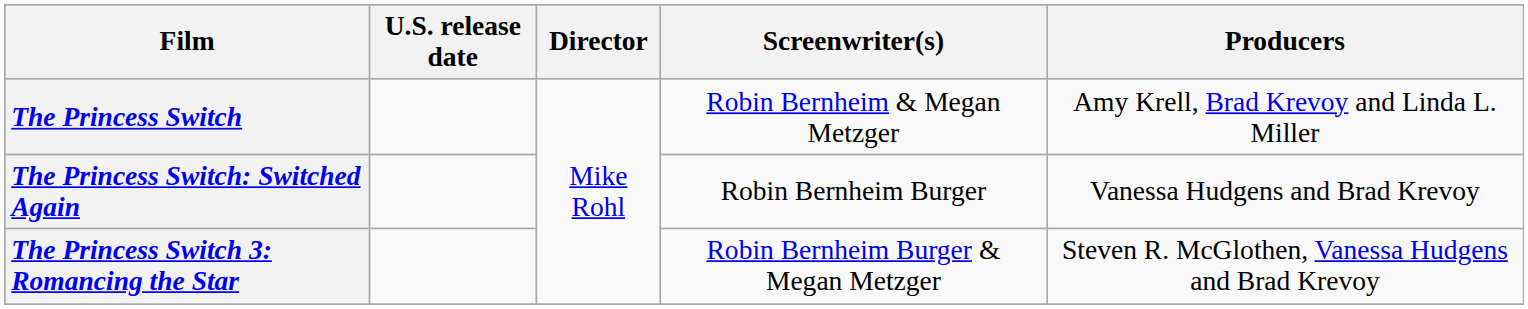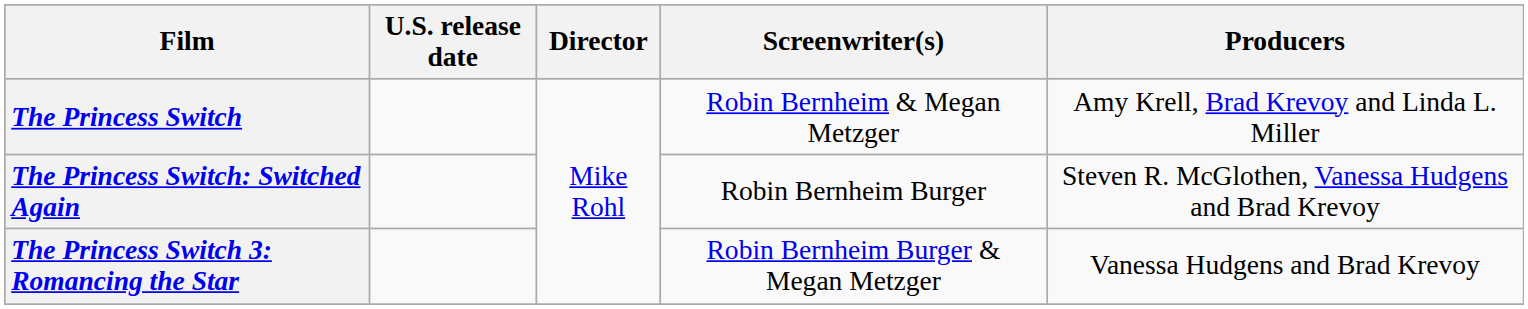The Princess Switch: Switched Again | Producers: Vanessa Hudgens and Brad Krevoy -> Steven R. McGlothen, Vanessa Hudgens and Brad Krevoy
The Princess Switch 3: Romancing the Star | Producers: Steven R. McGlothen, Vanessa Hudgens and Brad Krevoy -> Vanessa Hudgens and Brad Krevoy
